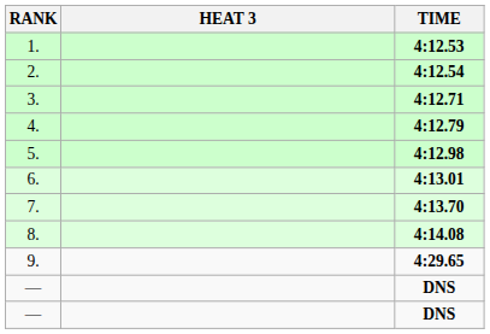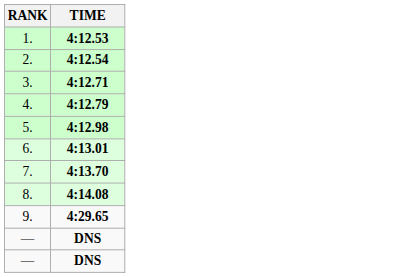- column: HEAT 3
